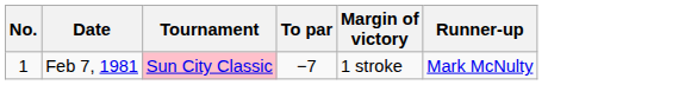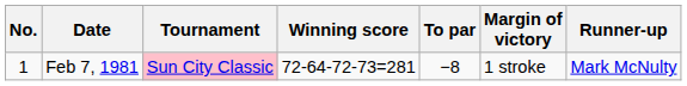+ column: Winning score | 72-64-72-73=281
Feb 7, 1981 | To par: −7 -> −8
